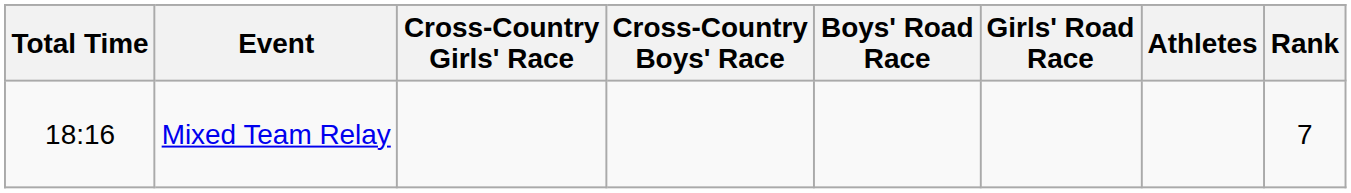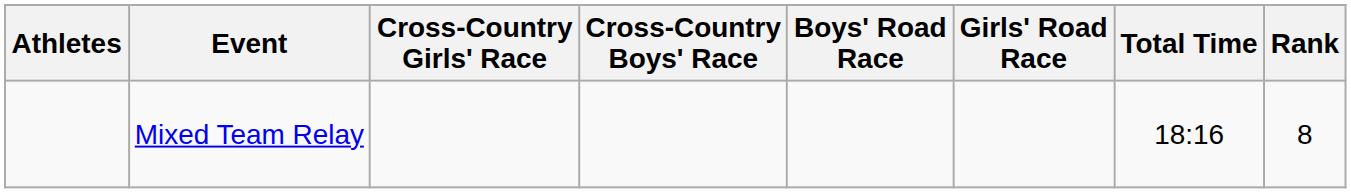columns swapped: Athletes <-> Total Time
Mixed Team Relay | Rank: 7 -> 8
